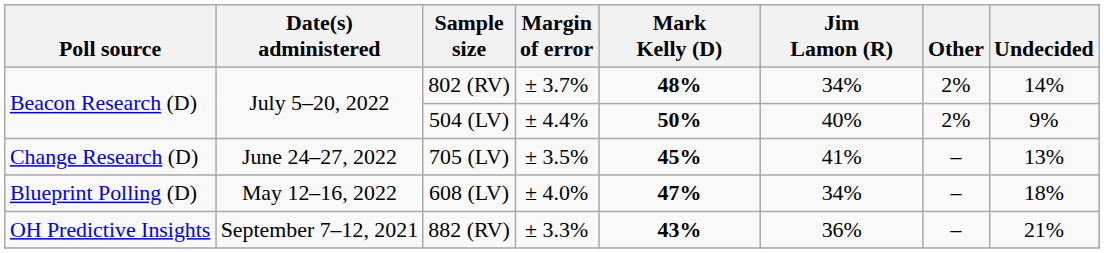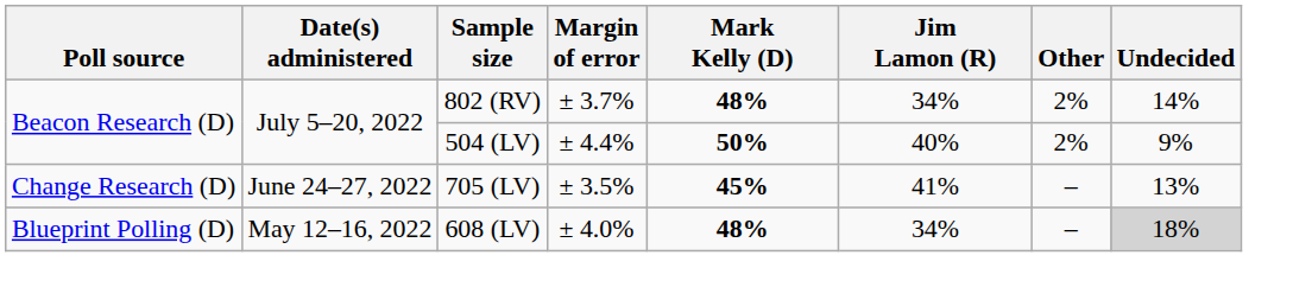608 (LV) | Mark Kelly (D): 47% -> 48%
608 (LV) | Undecided: no background -> lightgrey background
- row: OH Predictive Insights | September 7–12, 2021 | 882 (RV) | ± 3.3% | 43% | 36% | – | 21%
